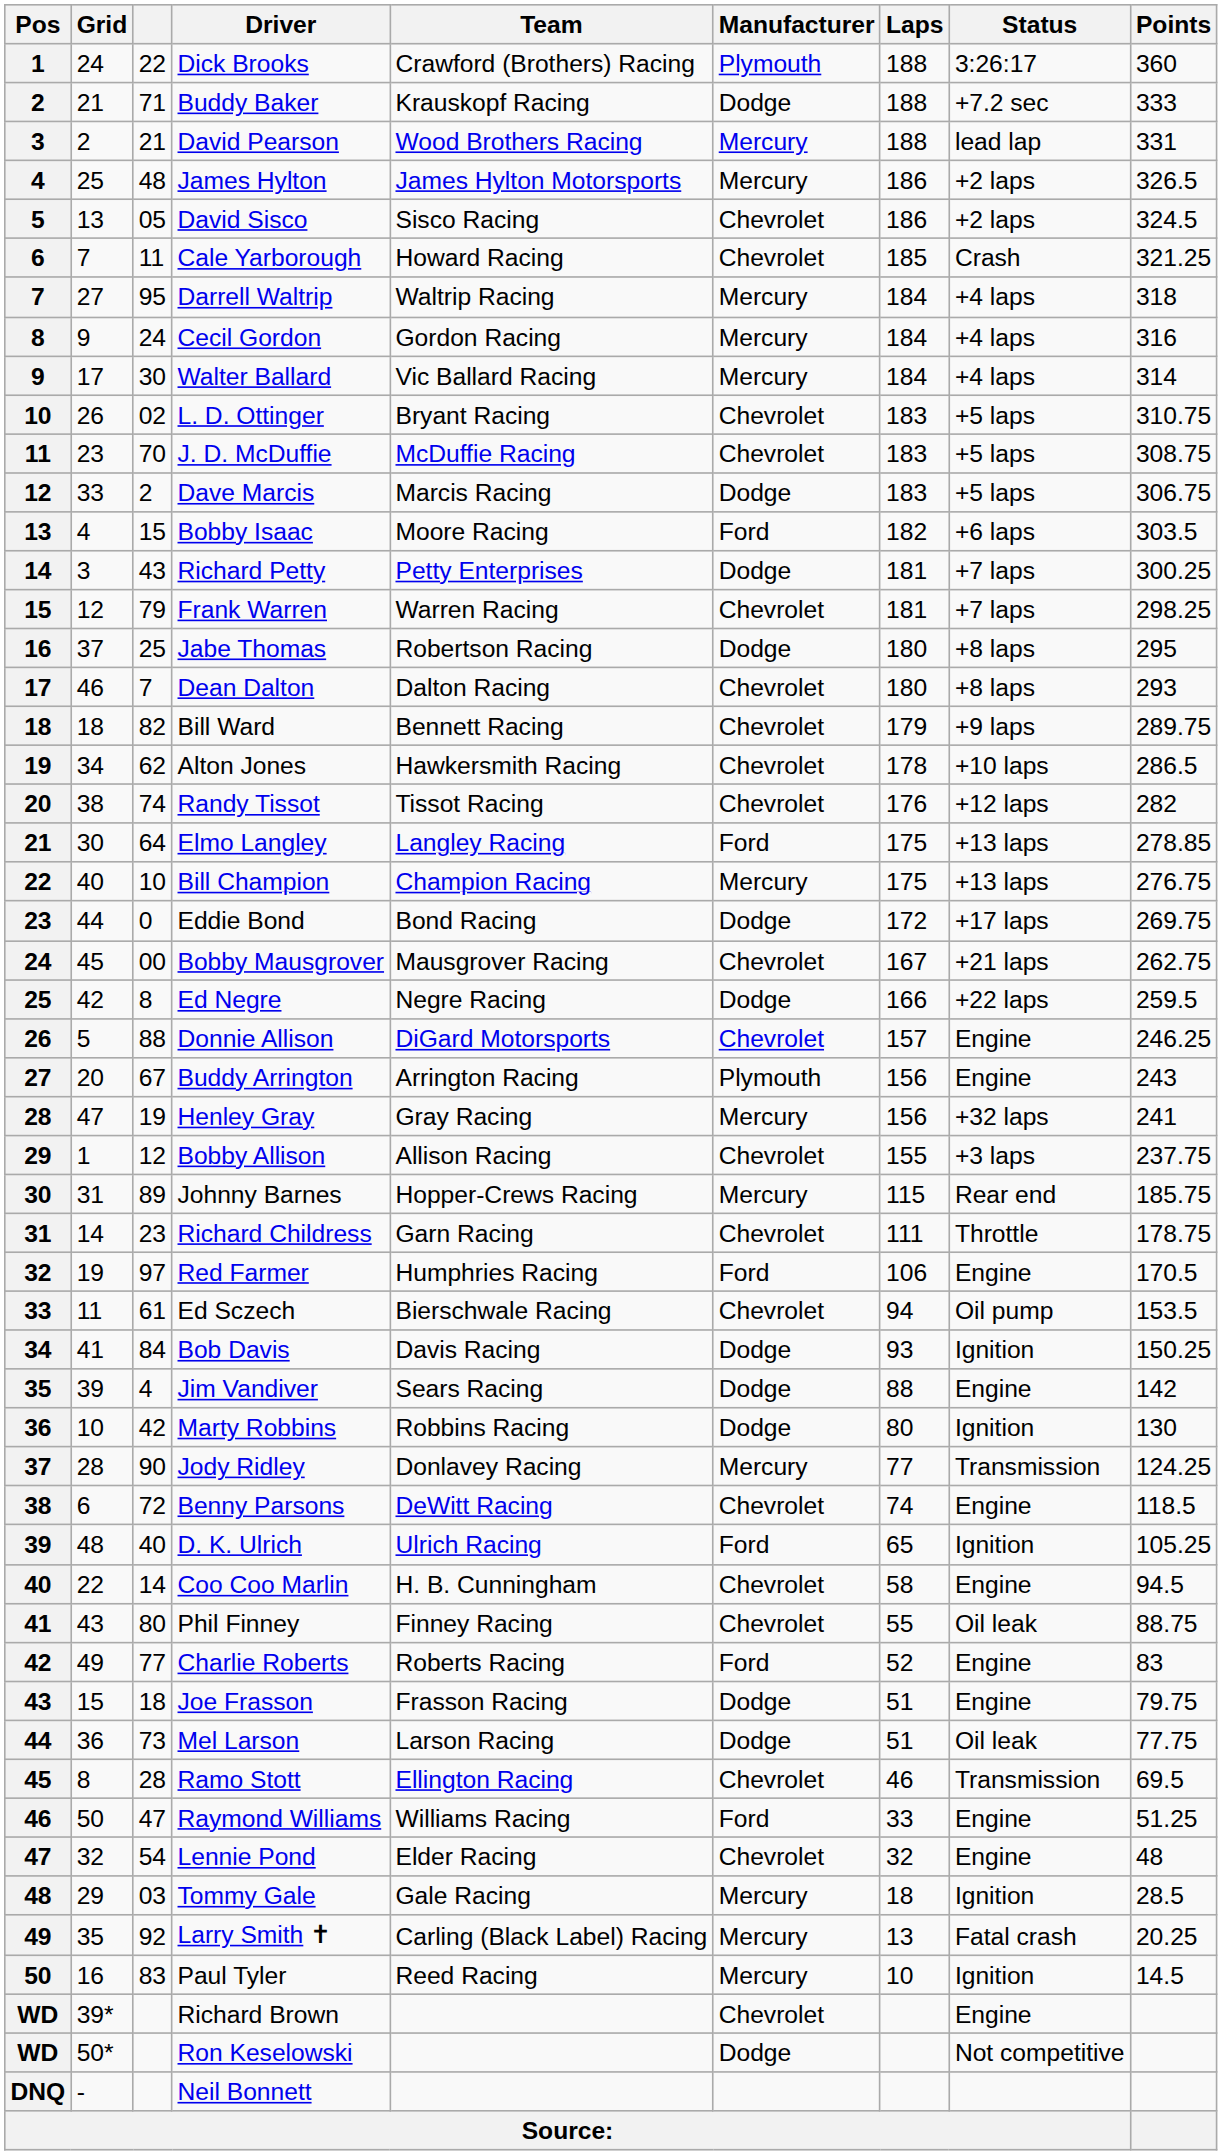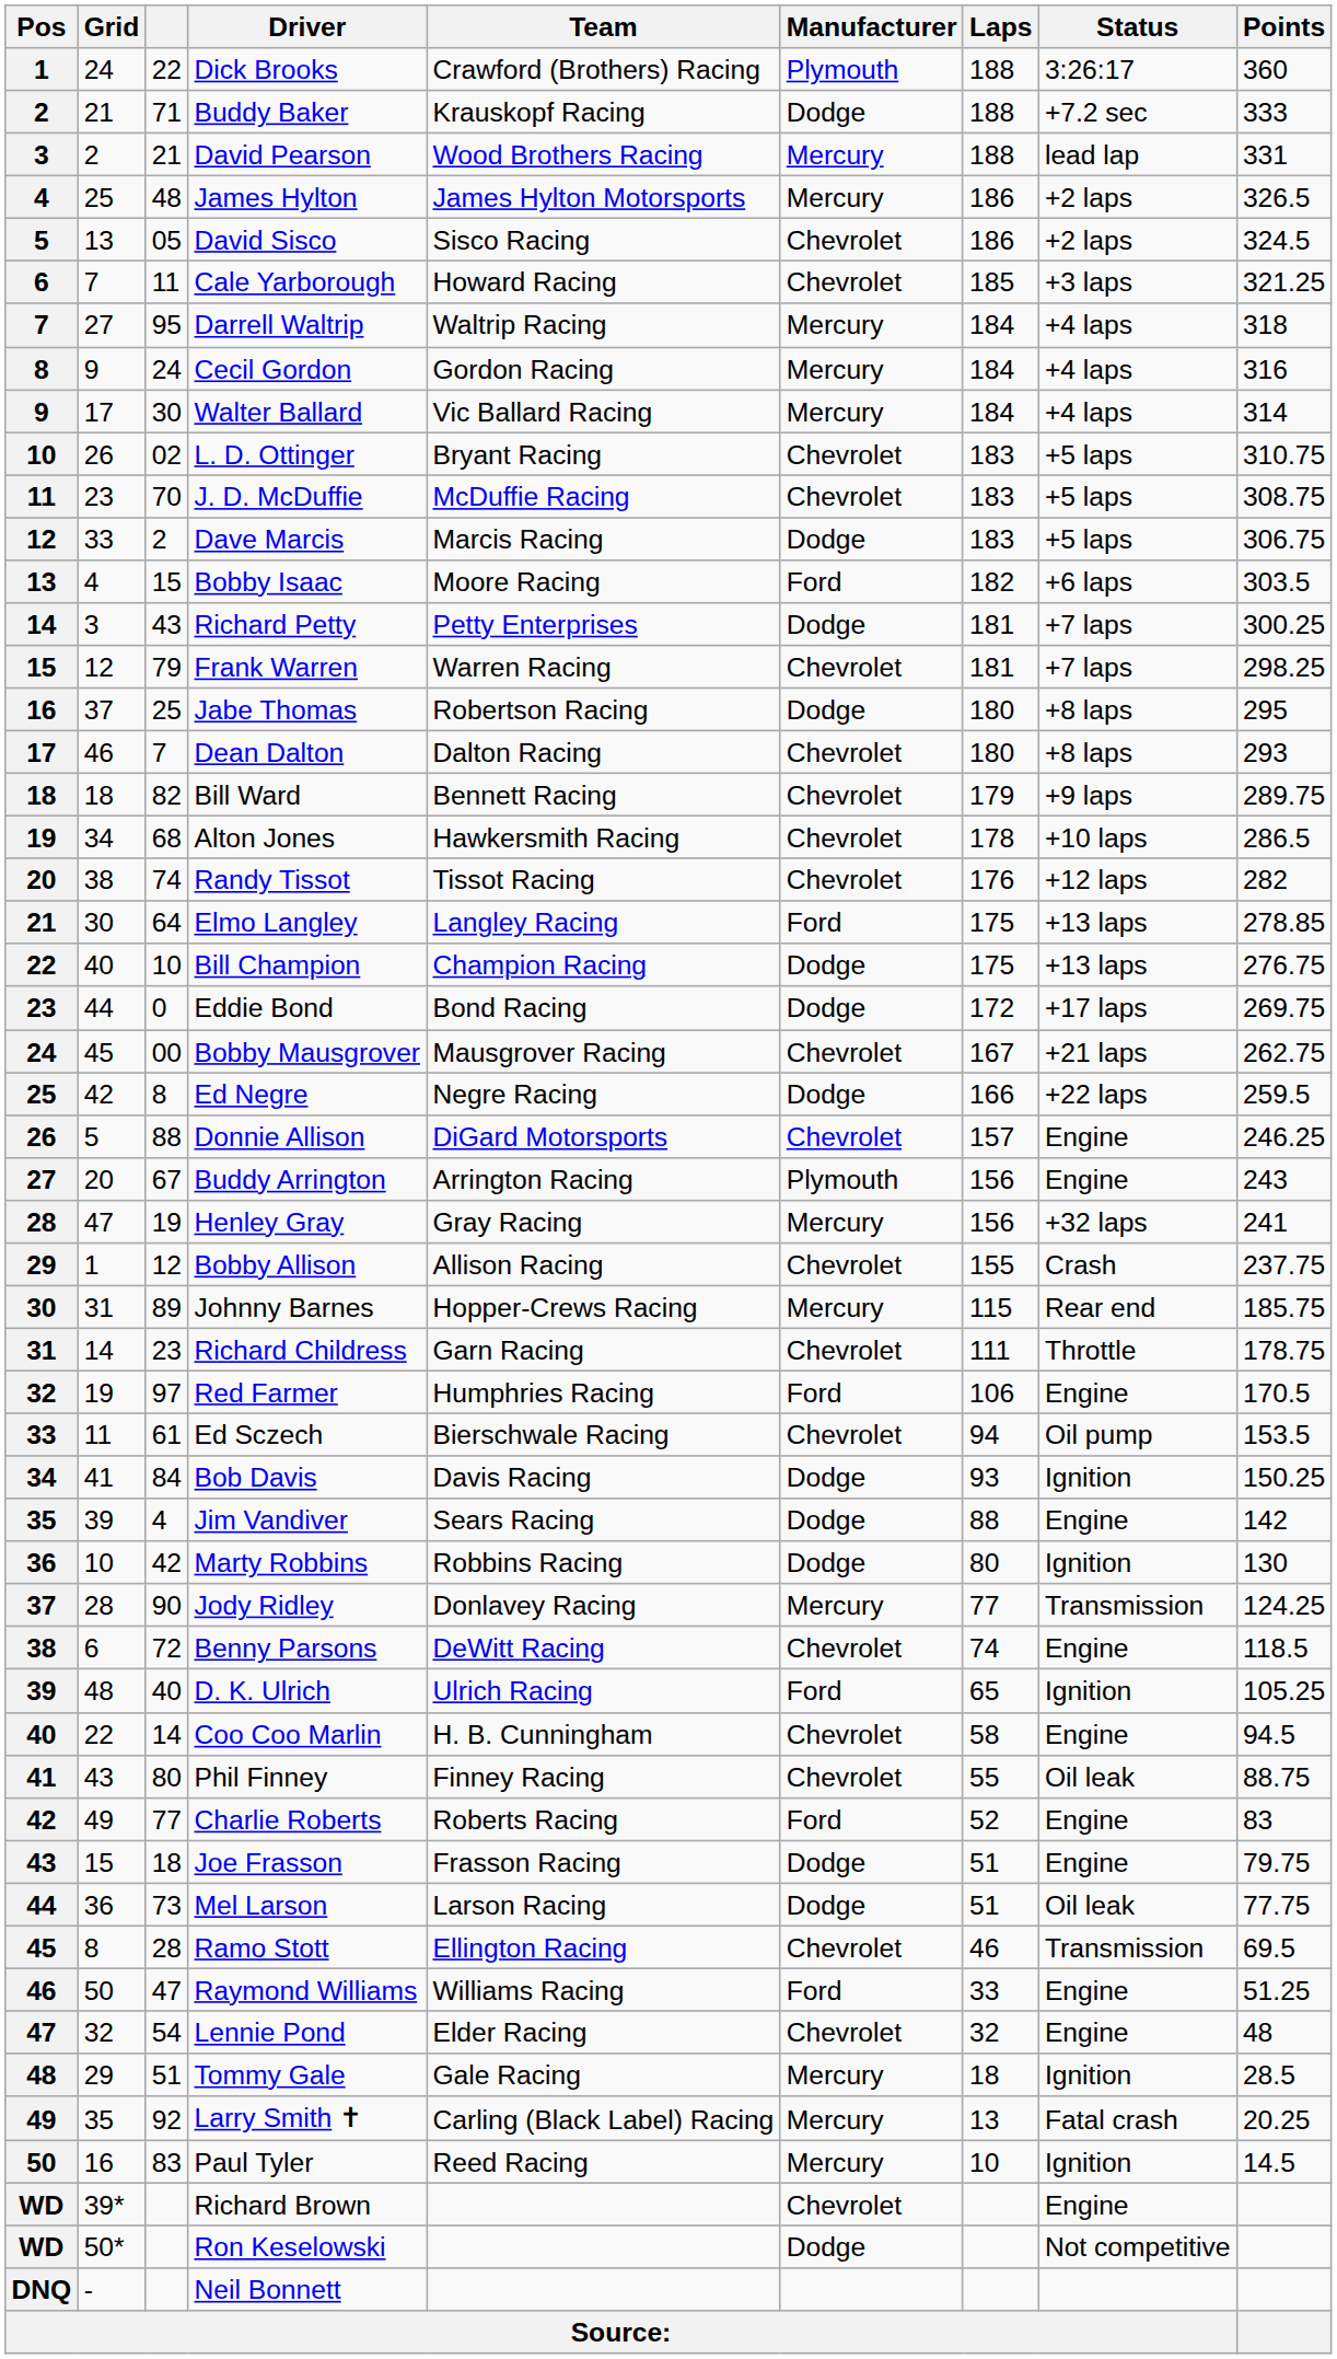Cale Yarborough | Status: Crash -> +3 laps
Alton Jones | column 3: 62 -> 68
Bill Champion | Manufacturer: Mercury -> Dodge
Bobby Allison | Status: +3 laps -> Crash
Tommy Gale | column 3: 03 -> 51
